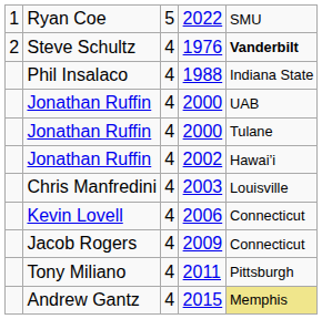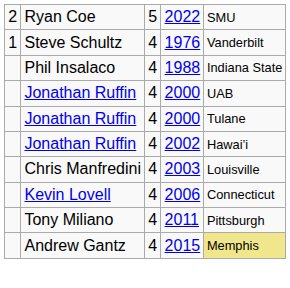2022 | column 1: 1 -> 2
1976 | column 1: 2 -> 1
1976 | column 5: bold -> normal
- row: Jacob Rogers | 4 | 2009 | Connecticut
